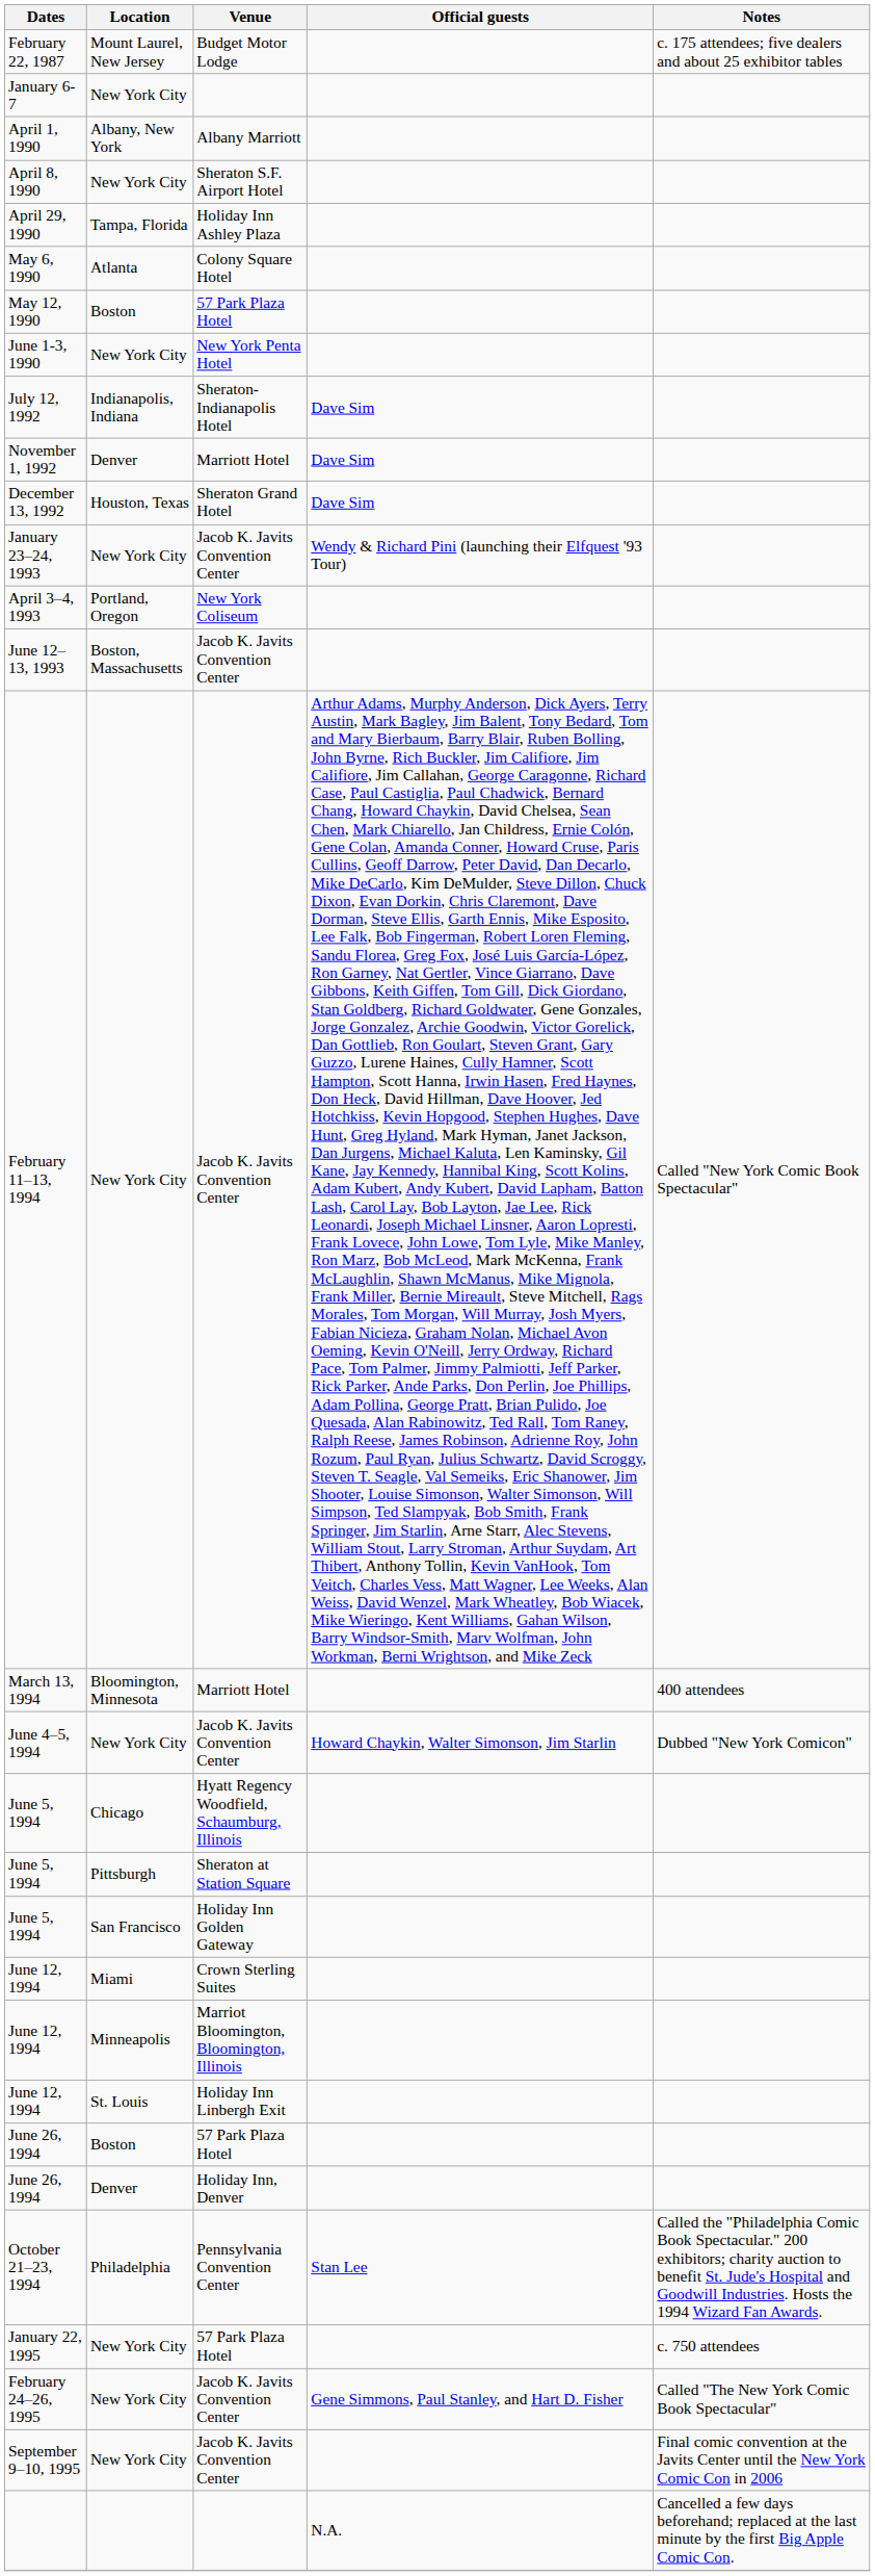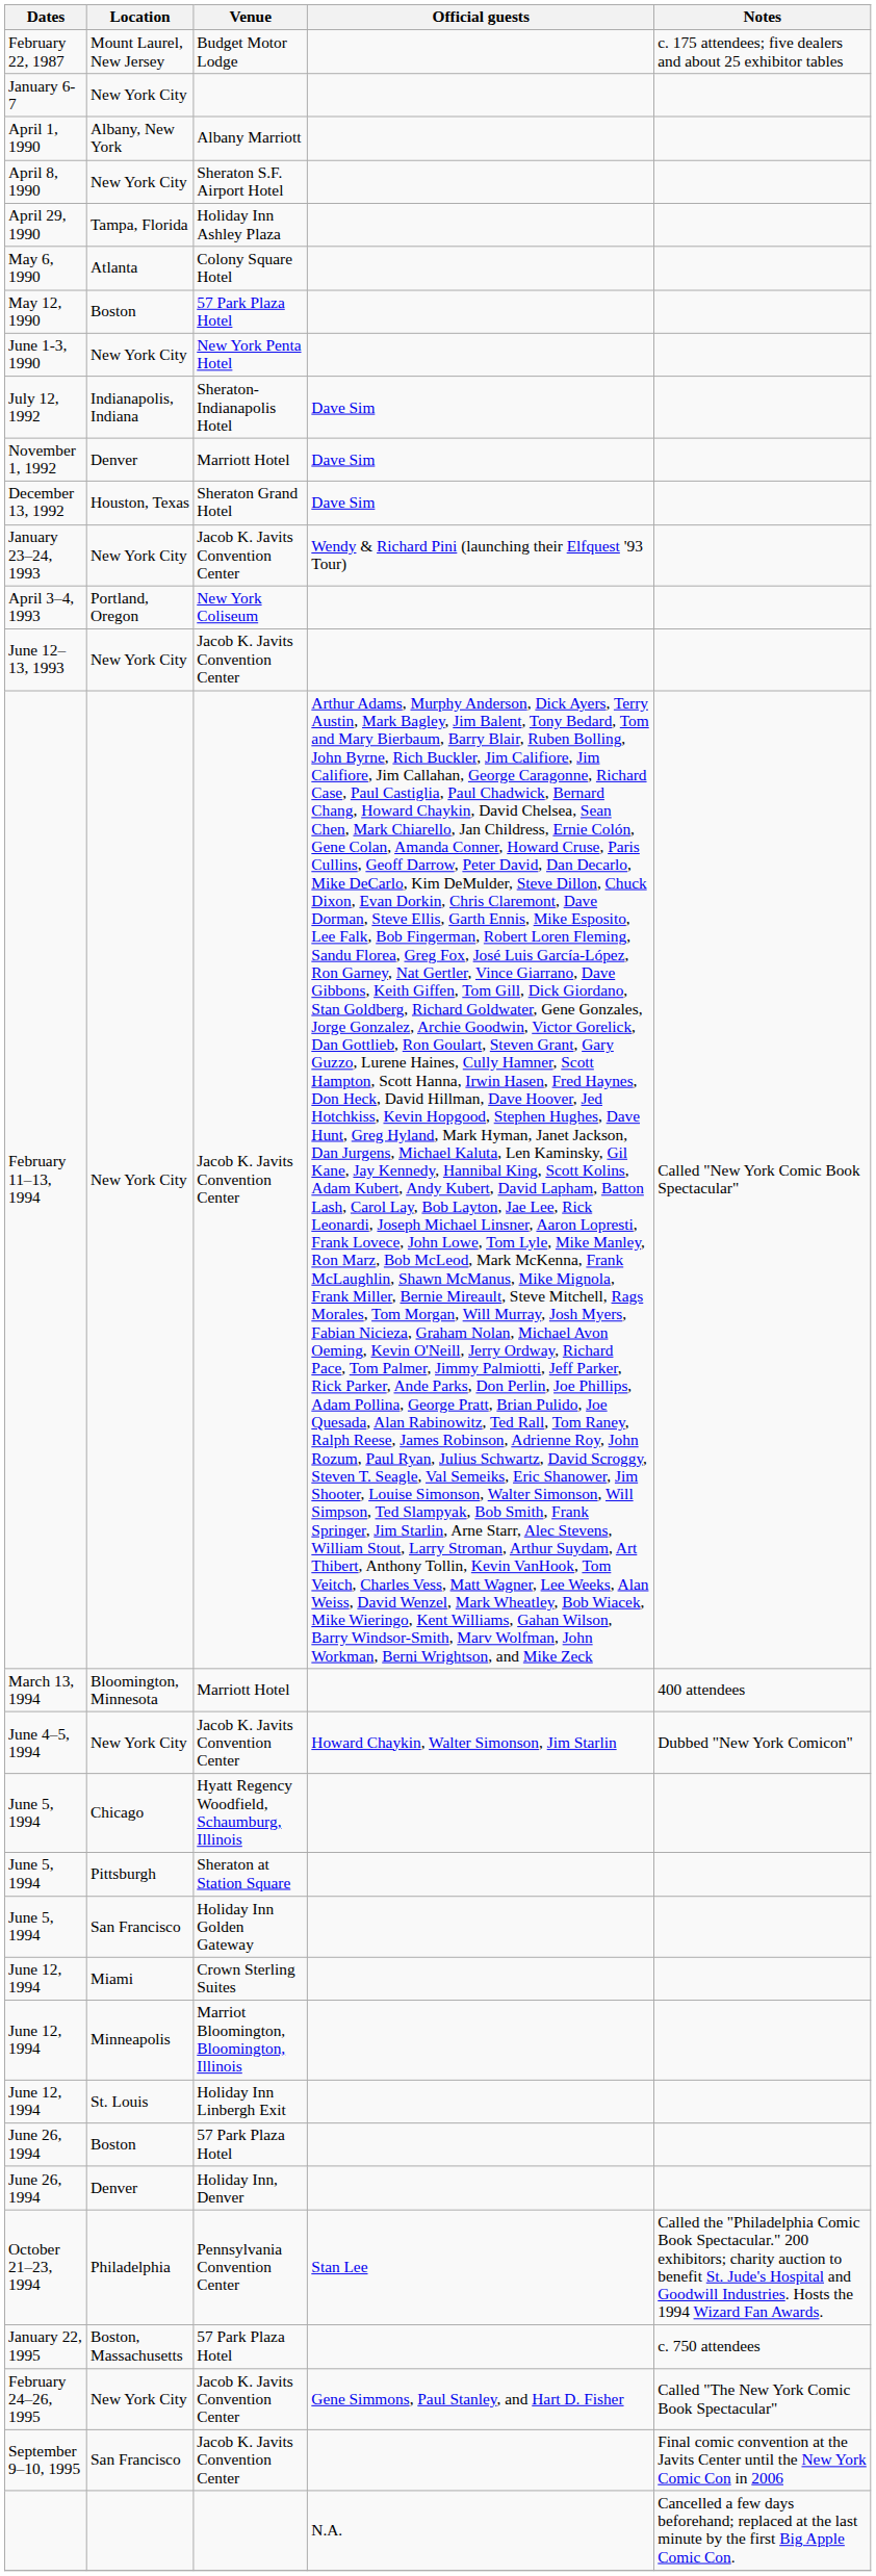June 12–13, 1993 | Location: Boston, Massachusetts -> New York City
January 22, 1995 | Location: New York City -> Boston, Massachusetts
September 9–10, 1995 | Location: New York City -> San Francisco
